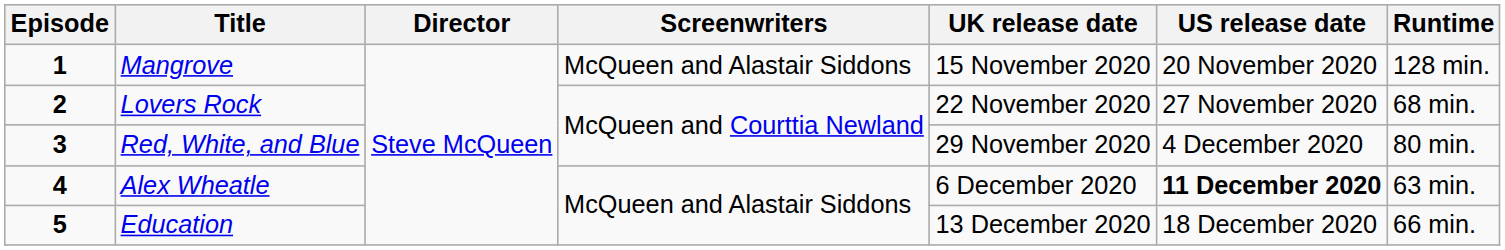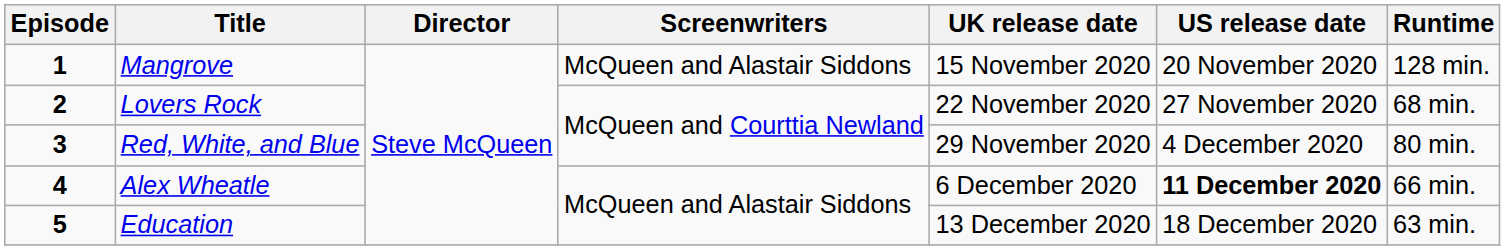Alex Wheatle | Runtime: 63 min. -> 66 min.
Education | Runtime: 66 min. -> 63 min.
